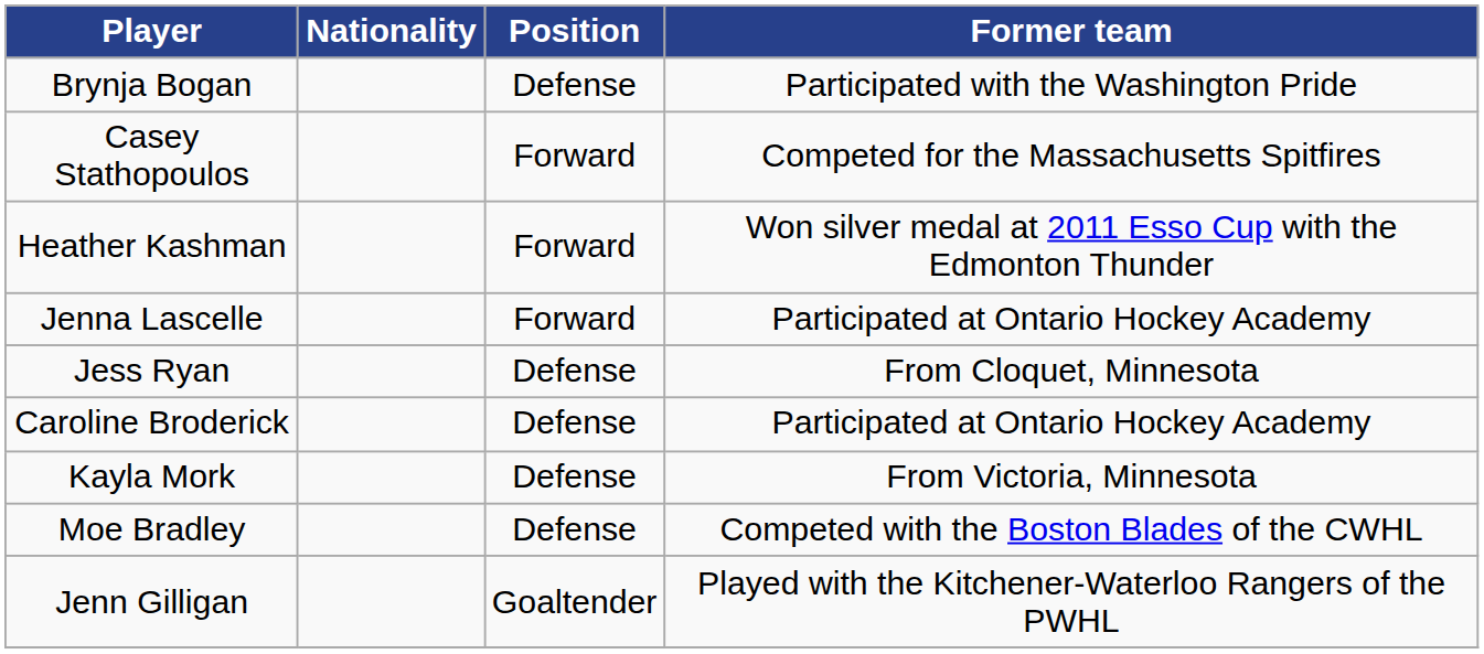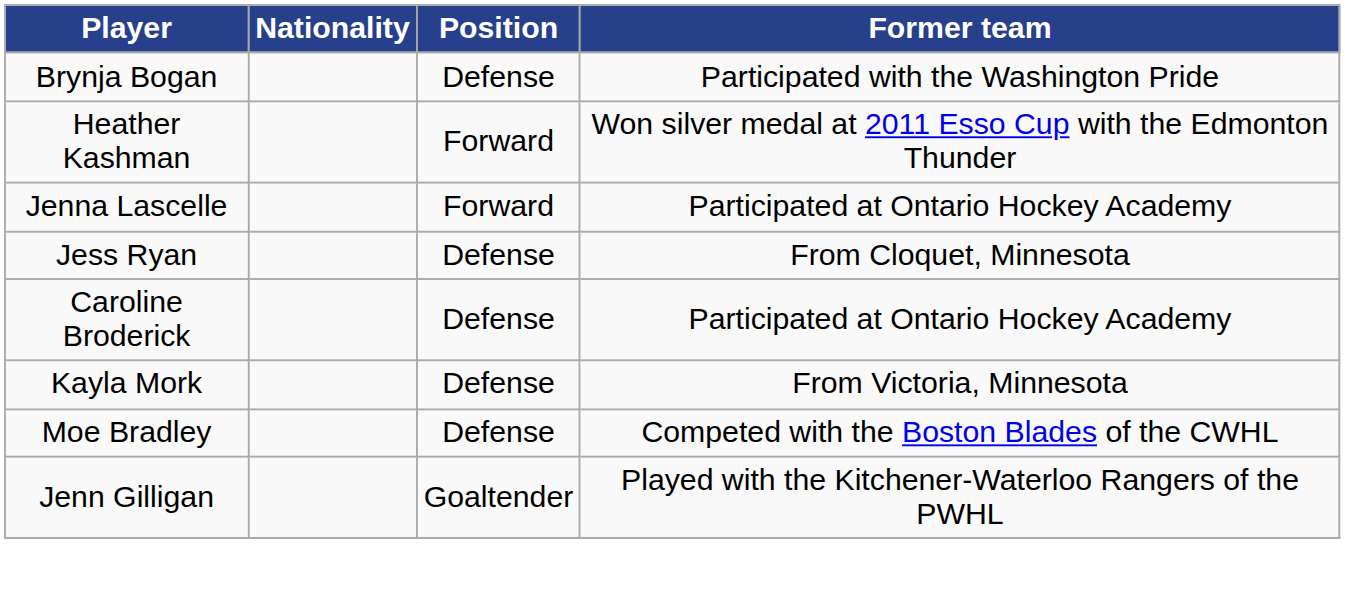- row: Casey Stathopoulos | Forward | Competed for the Massachusetts Spitfires
